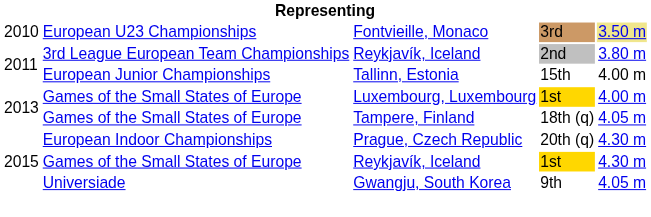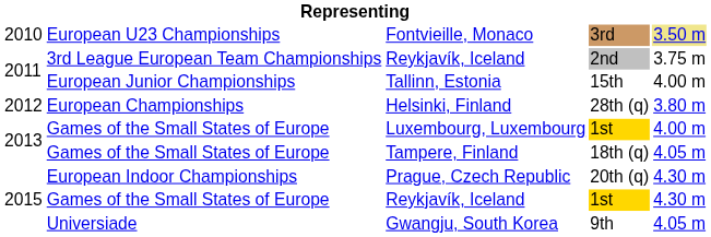Reykjavík, Iceland / 2nd | column 5: 3.80 m -> 3.75 m
+ row: 2012 | European Championships | Helsinki, Finland | 28th (q) | 3.80 m
